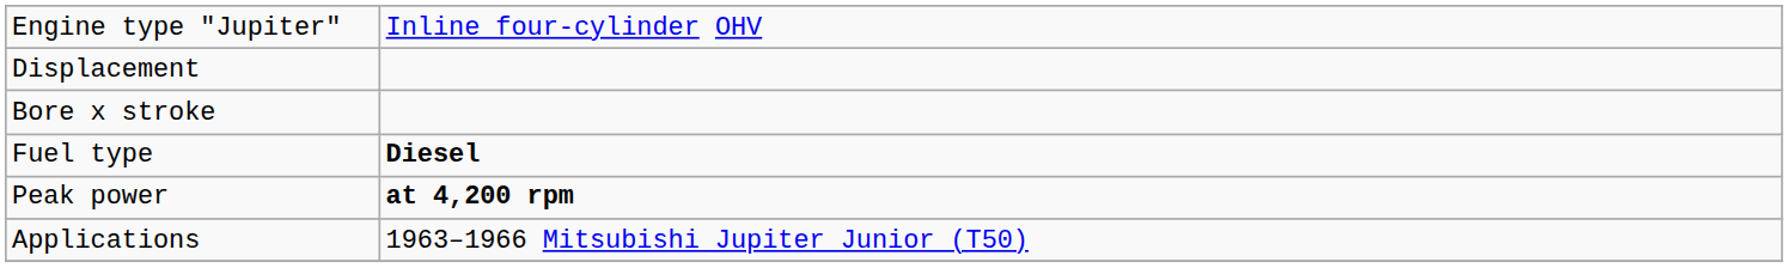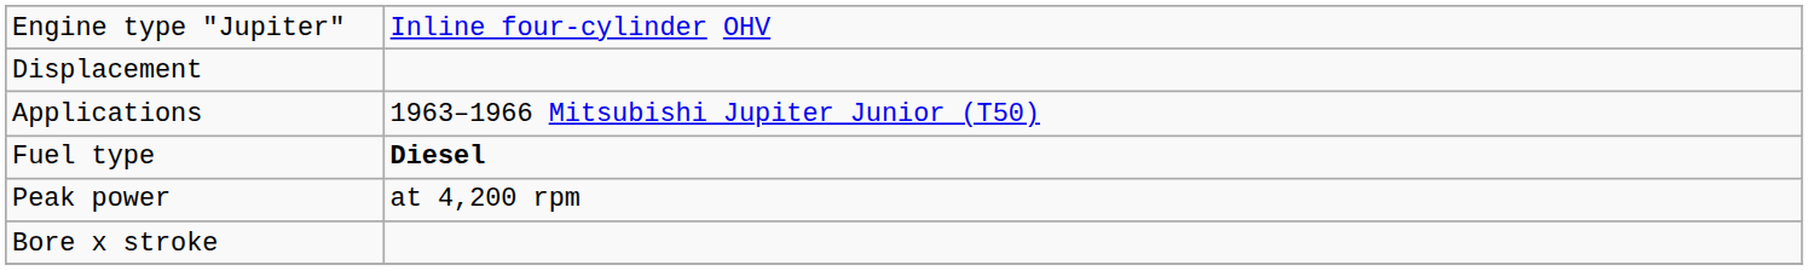rows swapped: Bore x stroke <-> Applications
Peak power | column 2: bold -> normal
